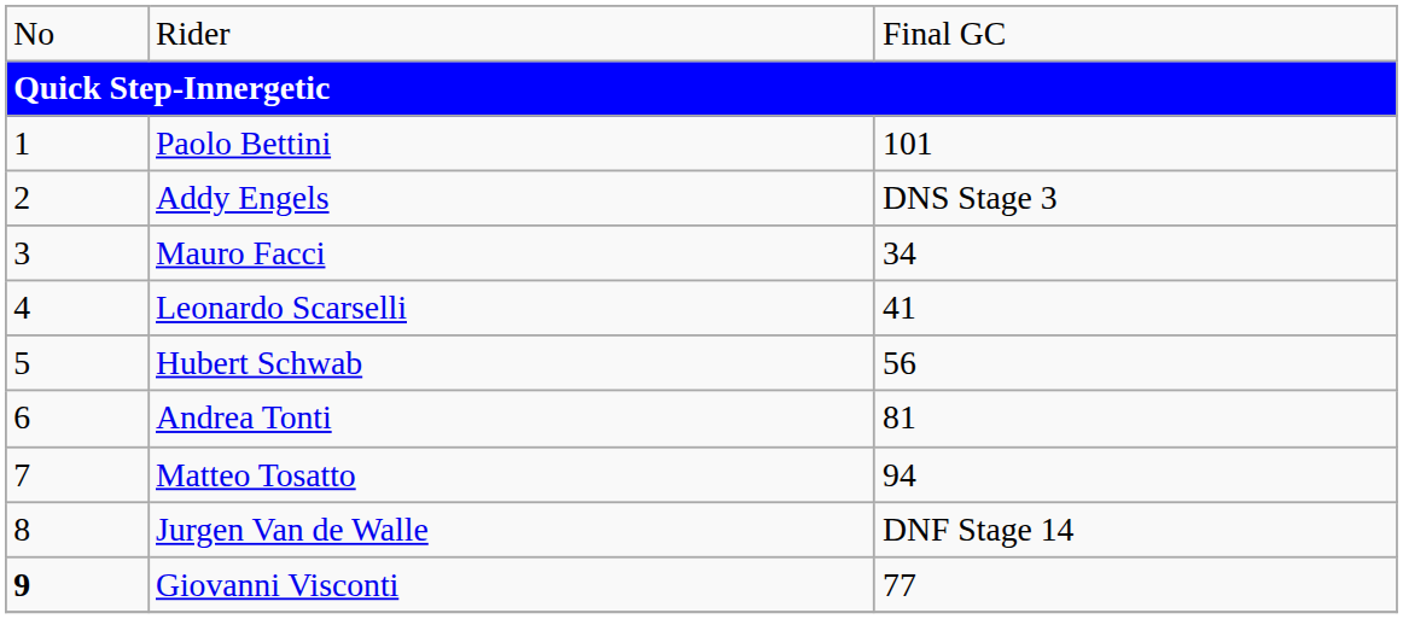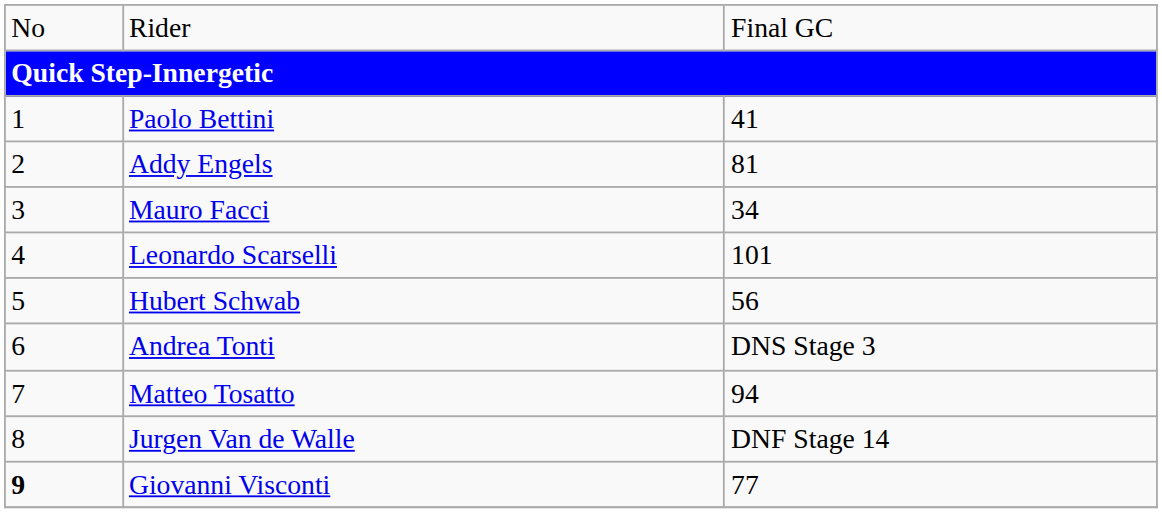Paolo Bettini | column 3: 101 -> 41
Addy Engels | column 3: DNS Stage 3 -> 81
Leonardo Scarselli | column 3: 41 -> 101
Andrea Tonti | column 3: 81 -> DNS Stage 3
